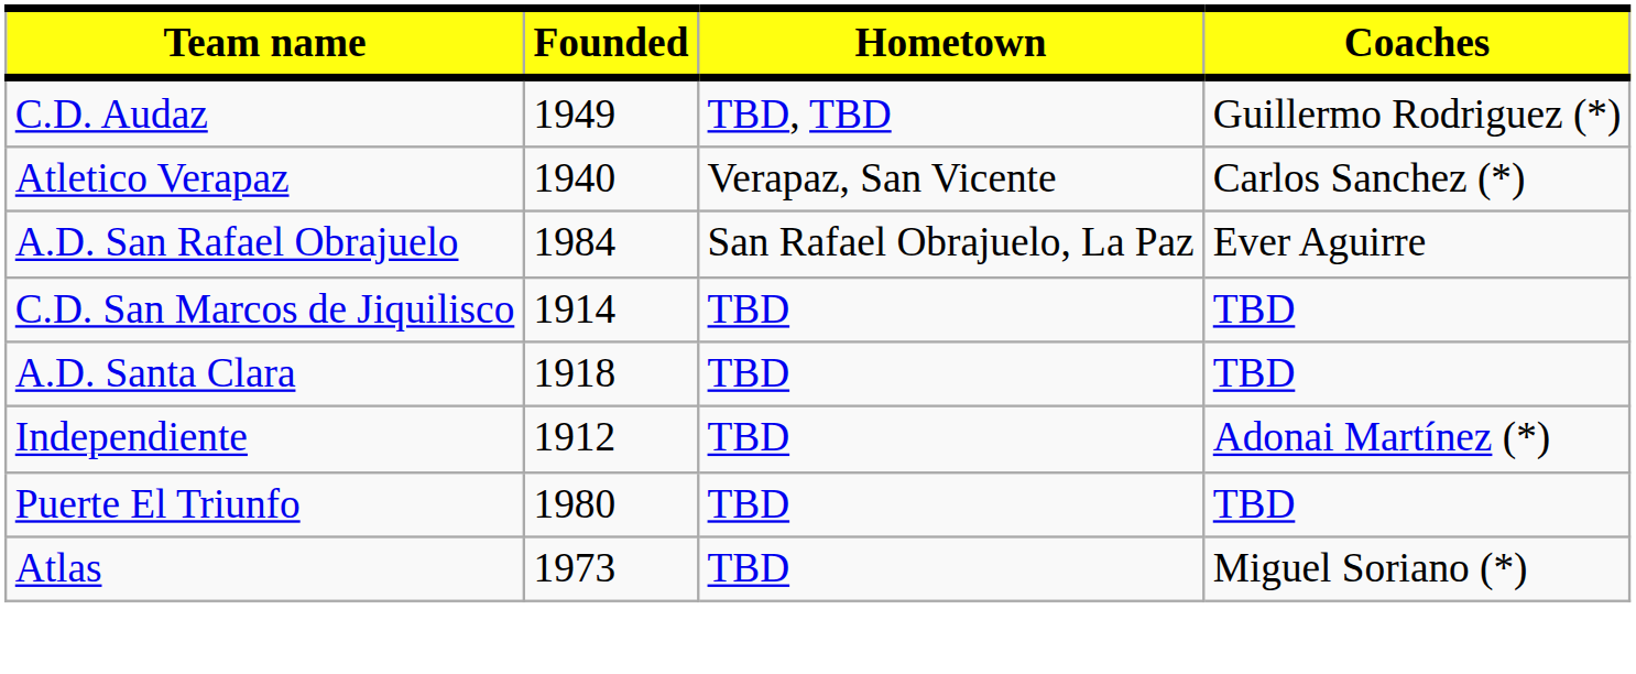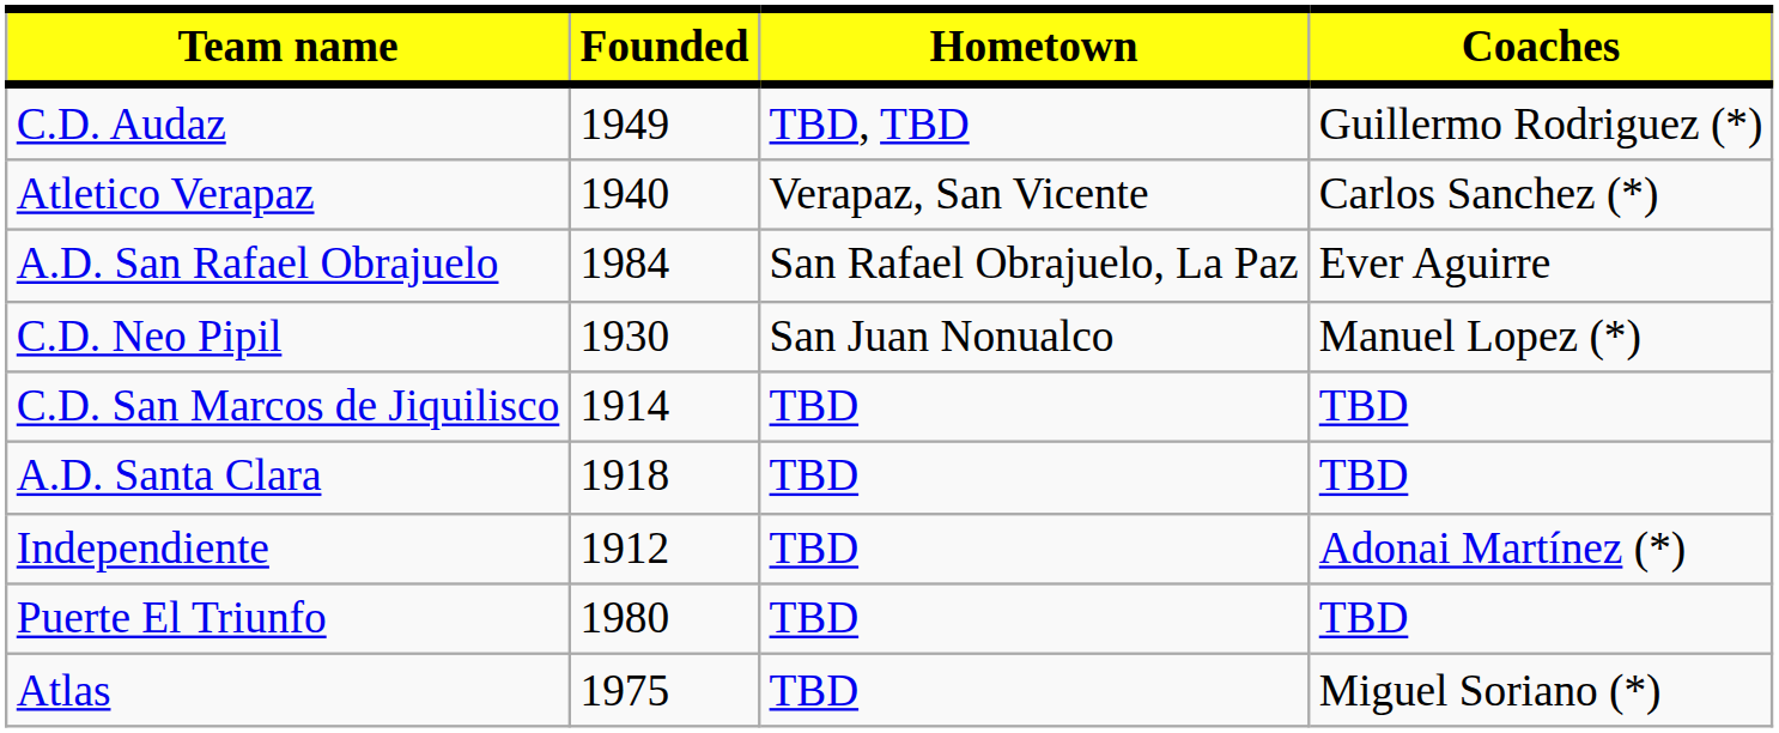+ row: C.D. Neo Pipil | 1930 | San Juan Nonualco | Manuel Lopez (*)
Atlas | Founded: 1973 -> 1975
